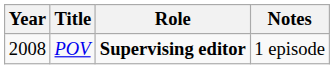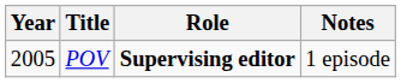POV | Year: 2008 -> 2005
